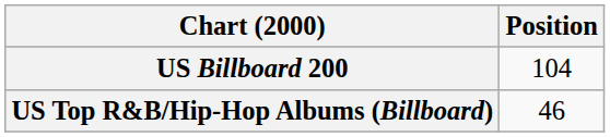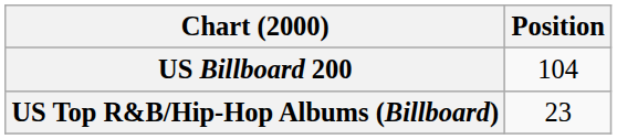US Top R&B/Hip-Hop Albums (Billboard) | Position: 46 -> 23
